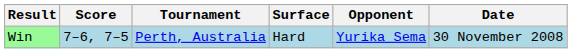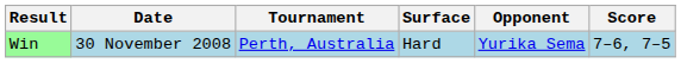columns swapped: Date <-> Score
